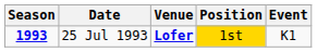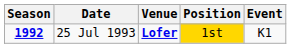25 Jul 1993 | Season: 1993 -> 1992
